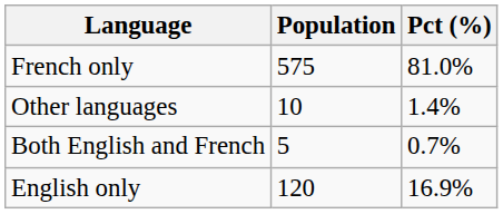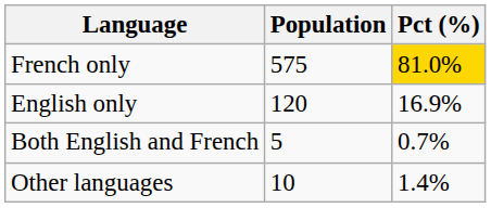French only | Pct (%): no background -> gold background
rows swapped: English only <-> Other languages
